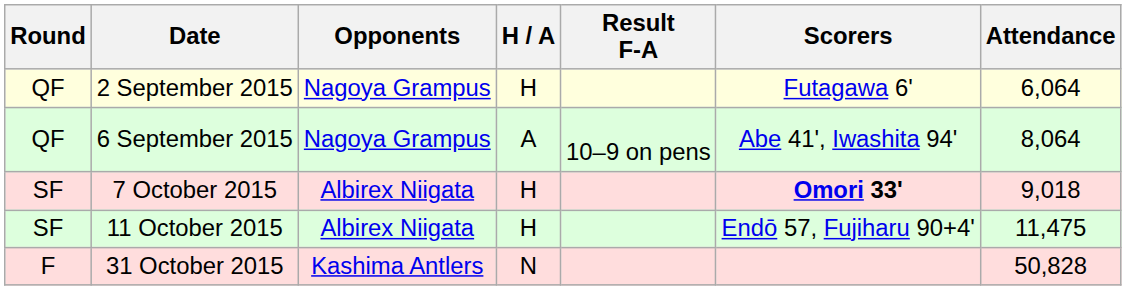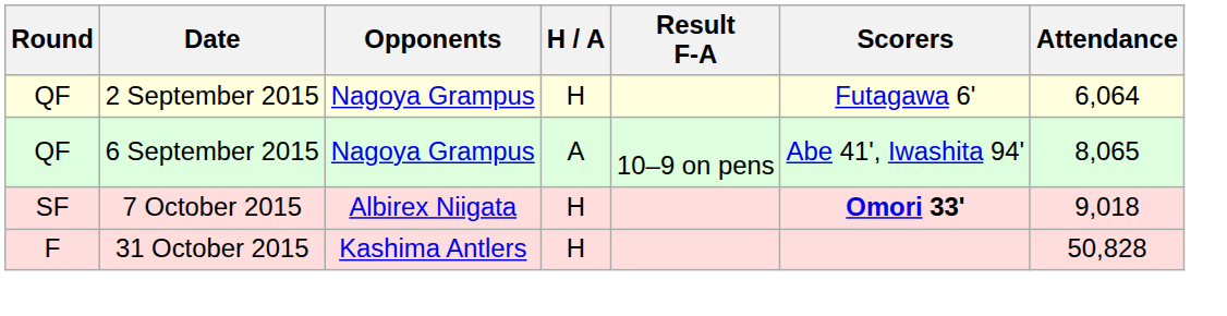6 September 2015 | Attendance: 8,064 -> 8,065
- row: SF | 11 October 2015 | Albirex Niigata | H | Endō 57, Fujiharu 90+4' | 11,475
31 October 2015 | H / A: N -> H
